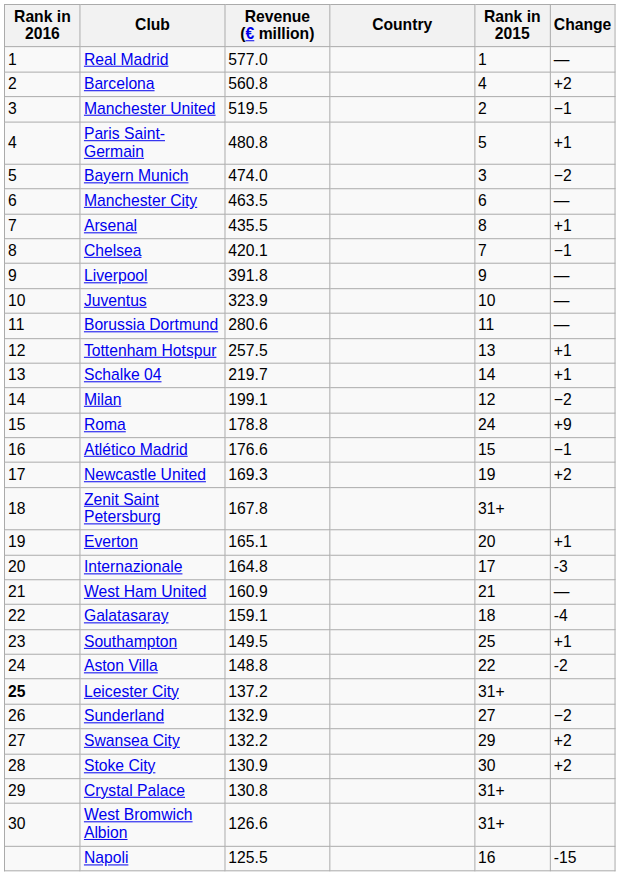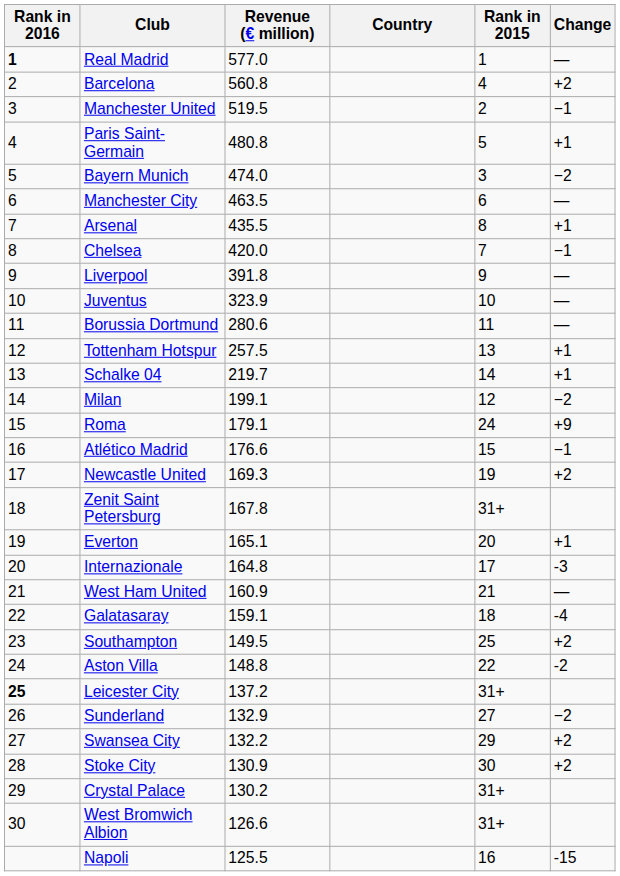Real Madrid | Rank in 2016: normal -> bold
Chelsea | Revenue (€ million): 420.1 -> 420.0
Roma | Revenue (€ million): 178.8 -> 179.1
Southampton | Change: +1 -> +2
Crystal Palace | Revenue (€ million): 130.8 -> 130.2
